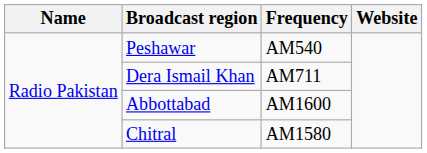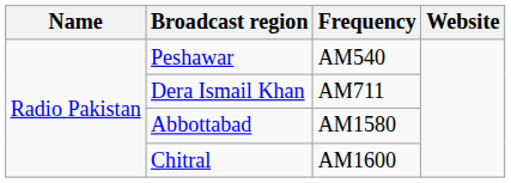Abbottabad | Frequency: AM1600 -> AM1580
Chitral | Frequency: AM1580 -> AM1600
